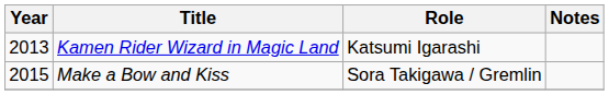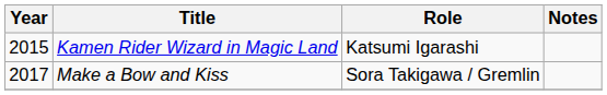Kamen Rider Wizard in Magic Land | Year: 2013 -> 2015
Make a Bow and Kiss | Year: 2015 -> 2017
